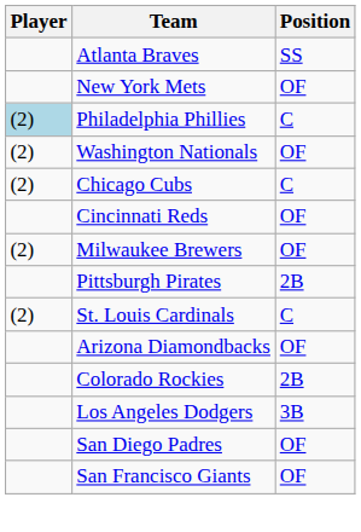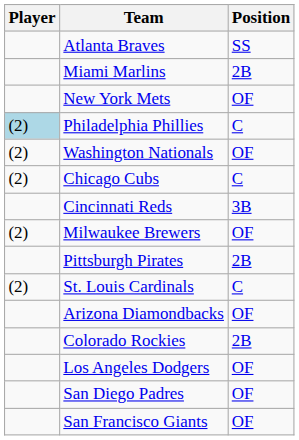+ row: Miami Marlins | 2B
Cincinnati Reds | Position: OF -> 3B
Los Angeles Dodgers | Position: 3B -> OF
